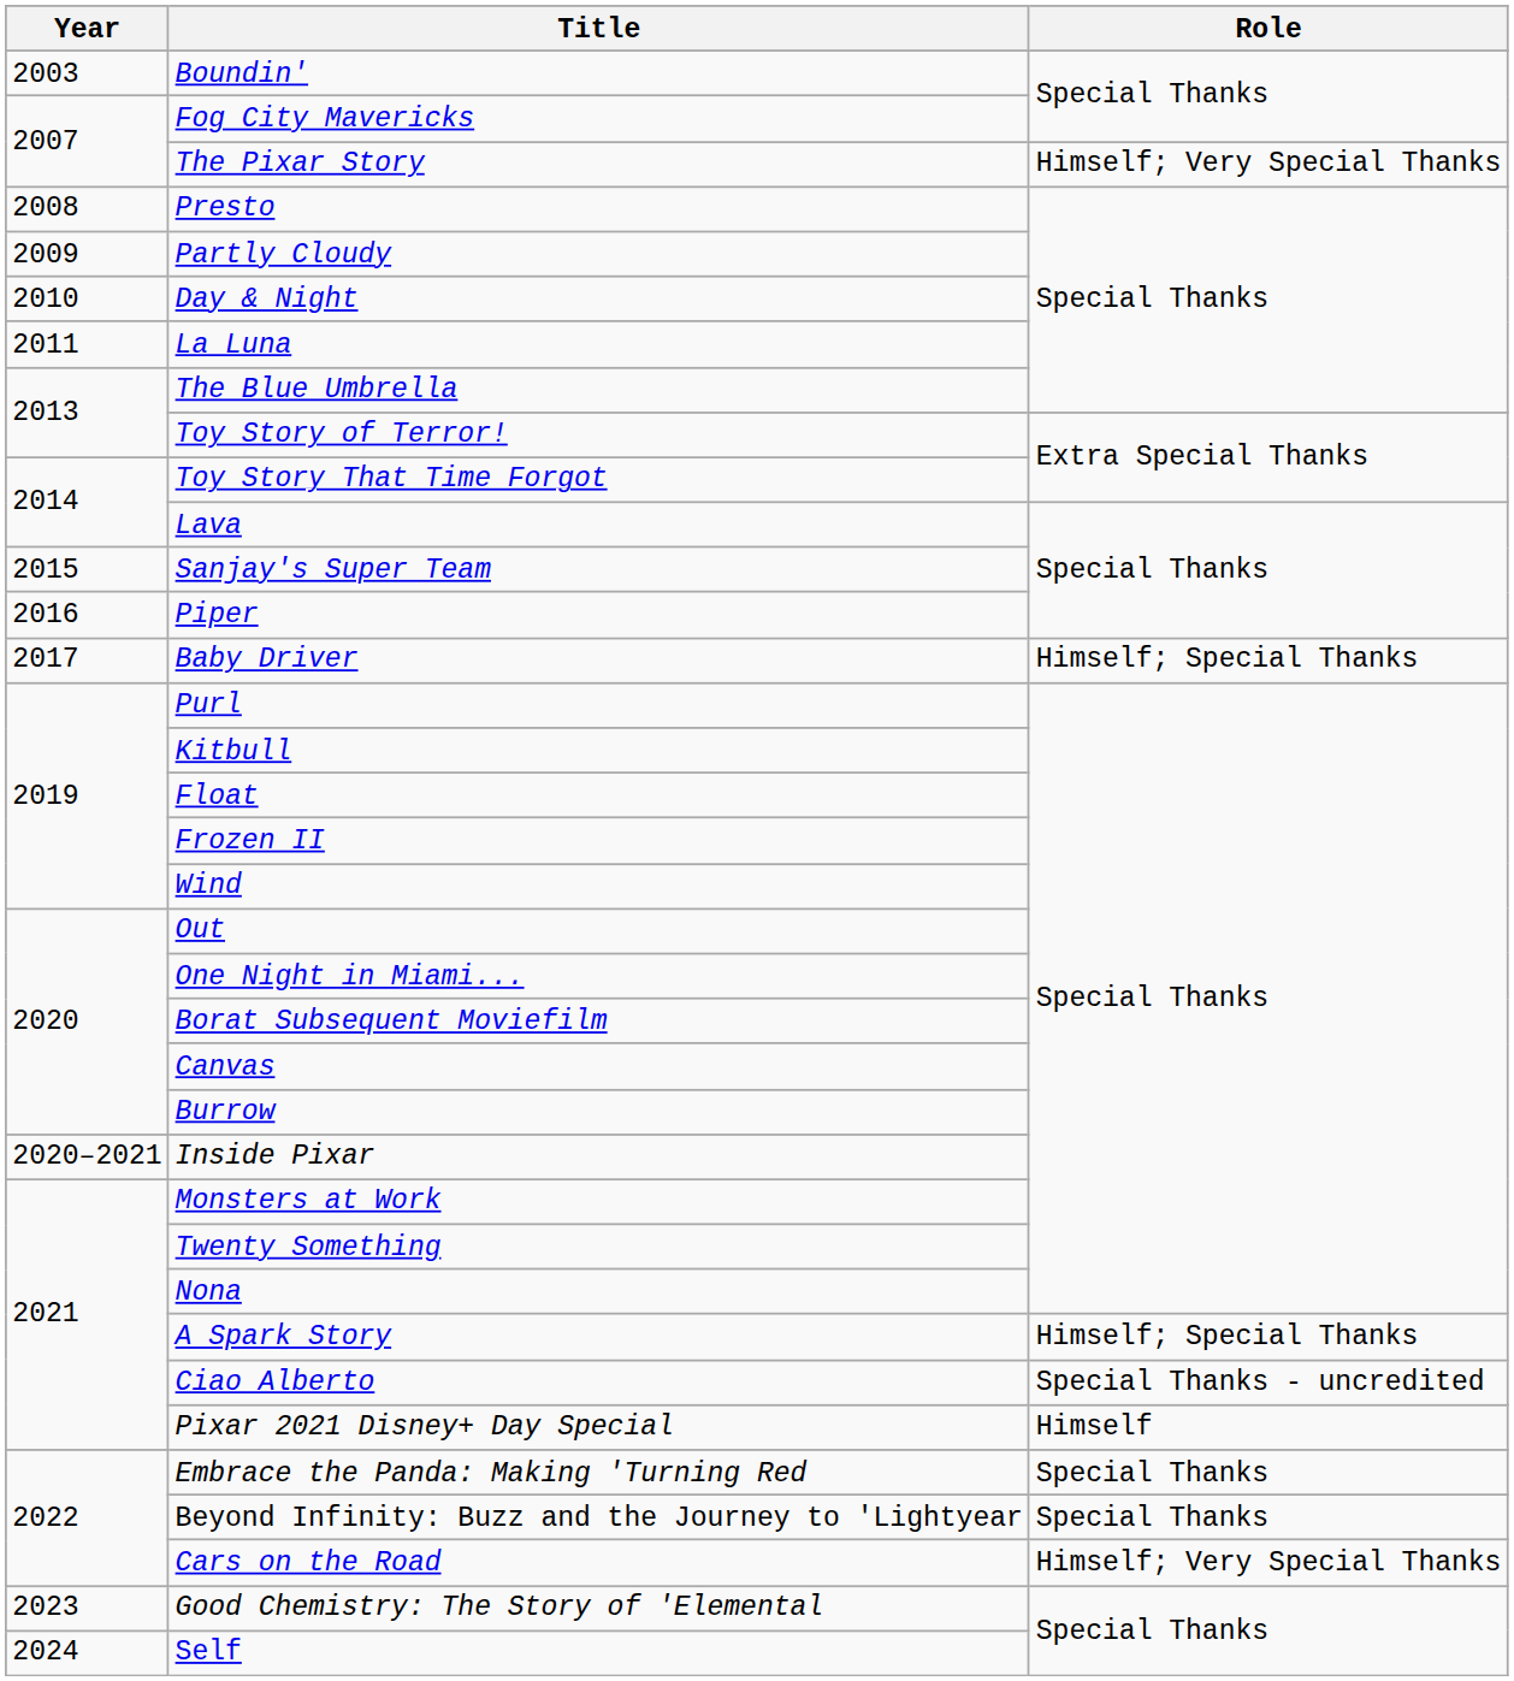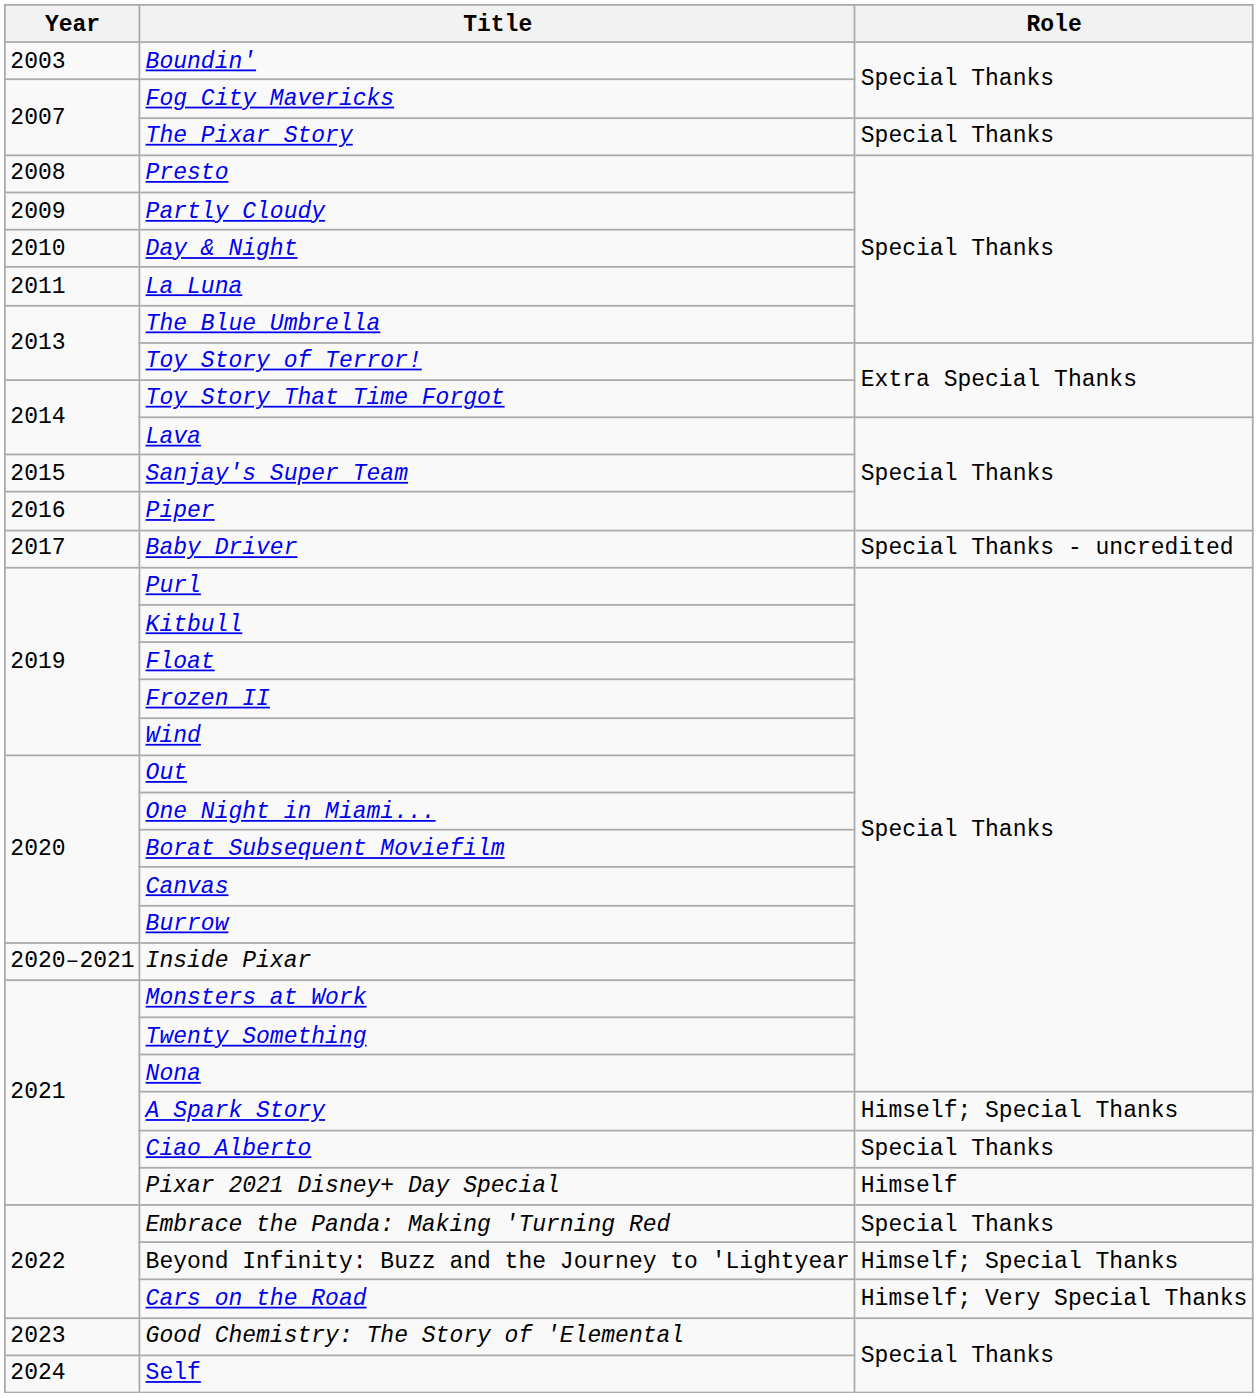The Pixar Story | Role: Himself; Very Special Thanks -> Special Thanks
Baby Driver | Role: Himself; Special Thanks -> Special Thanks - uncredited
Ciao Alberto | Role: Special Thanks - uncredited -> Special Thanks
Beyond Infinity: Buzz and the Journey to 'Lightyear | Role: Special Thanks -> Himself; Special Thanks
